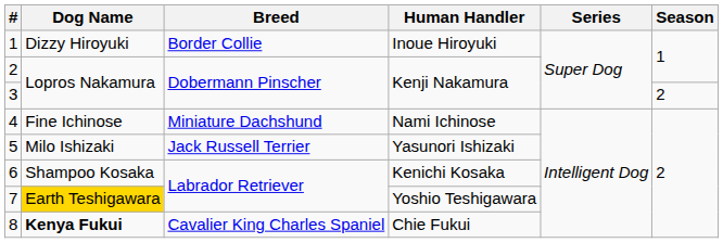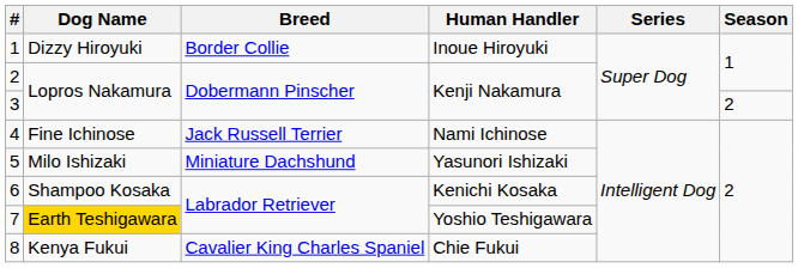4 | Breed: Miniature Dachshund -> Jack Russell Terrier
5 | Breed: Jack Russell Terrier -> Miniature Dachshund
8 | Dog Name: bold -> normal
